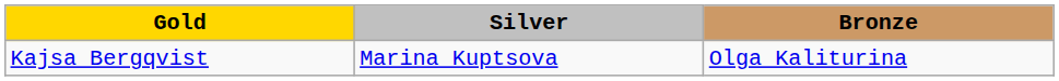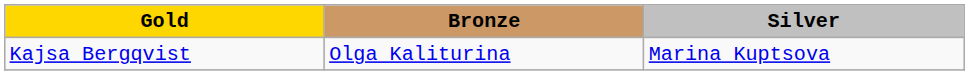columns swapped: Silver <-> Bronze
